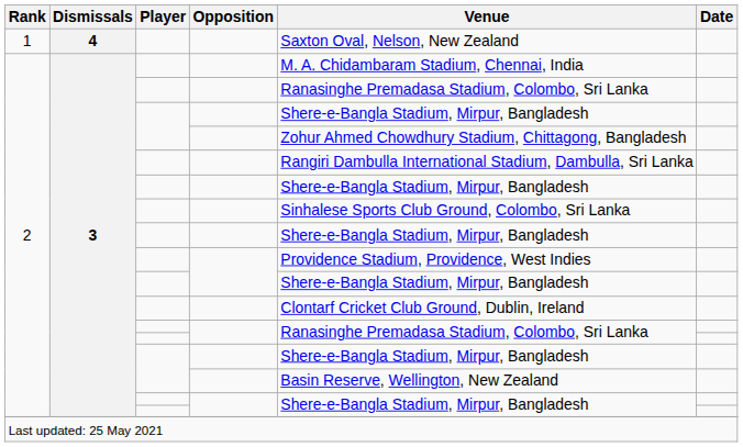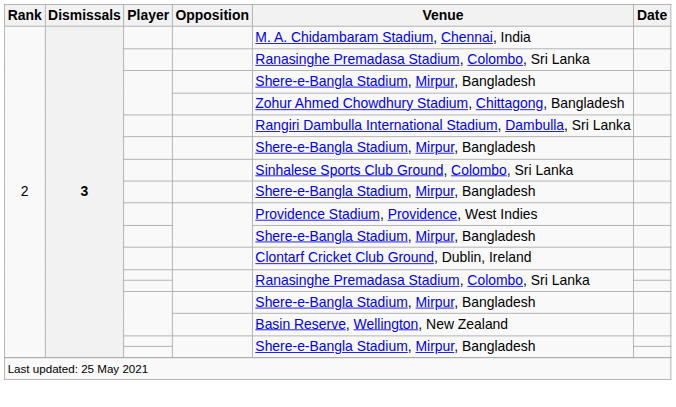- row: 1 | 4 | Saxton Oval, Nelson, New Zealand
